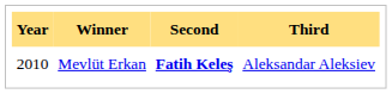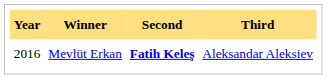Mevlüt Erkan | Year: 2010 -> 2016
